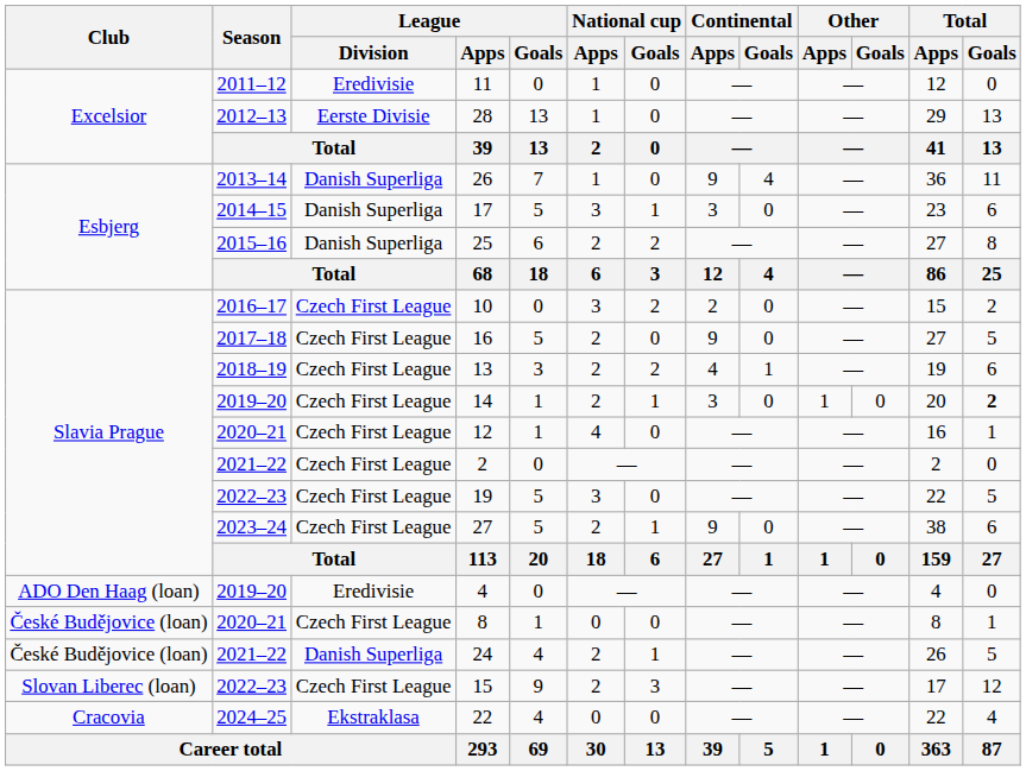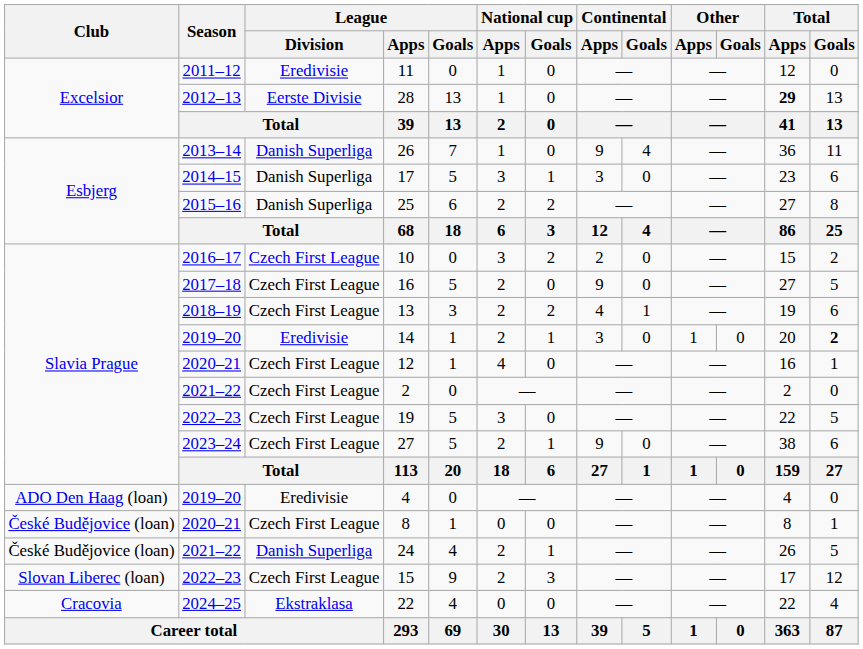28 | Total / Apps: normal -> bold
14 | League / Division: Czech First League -> Eredivisie
